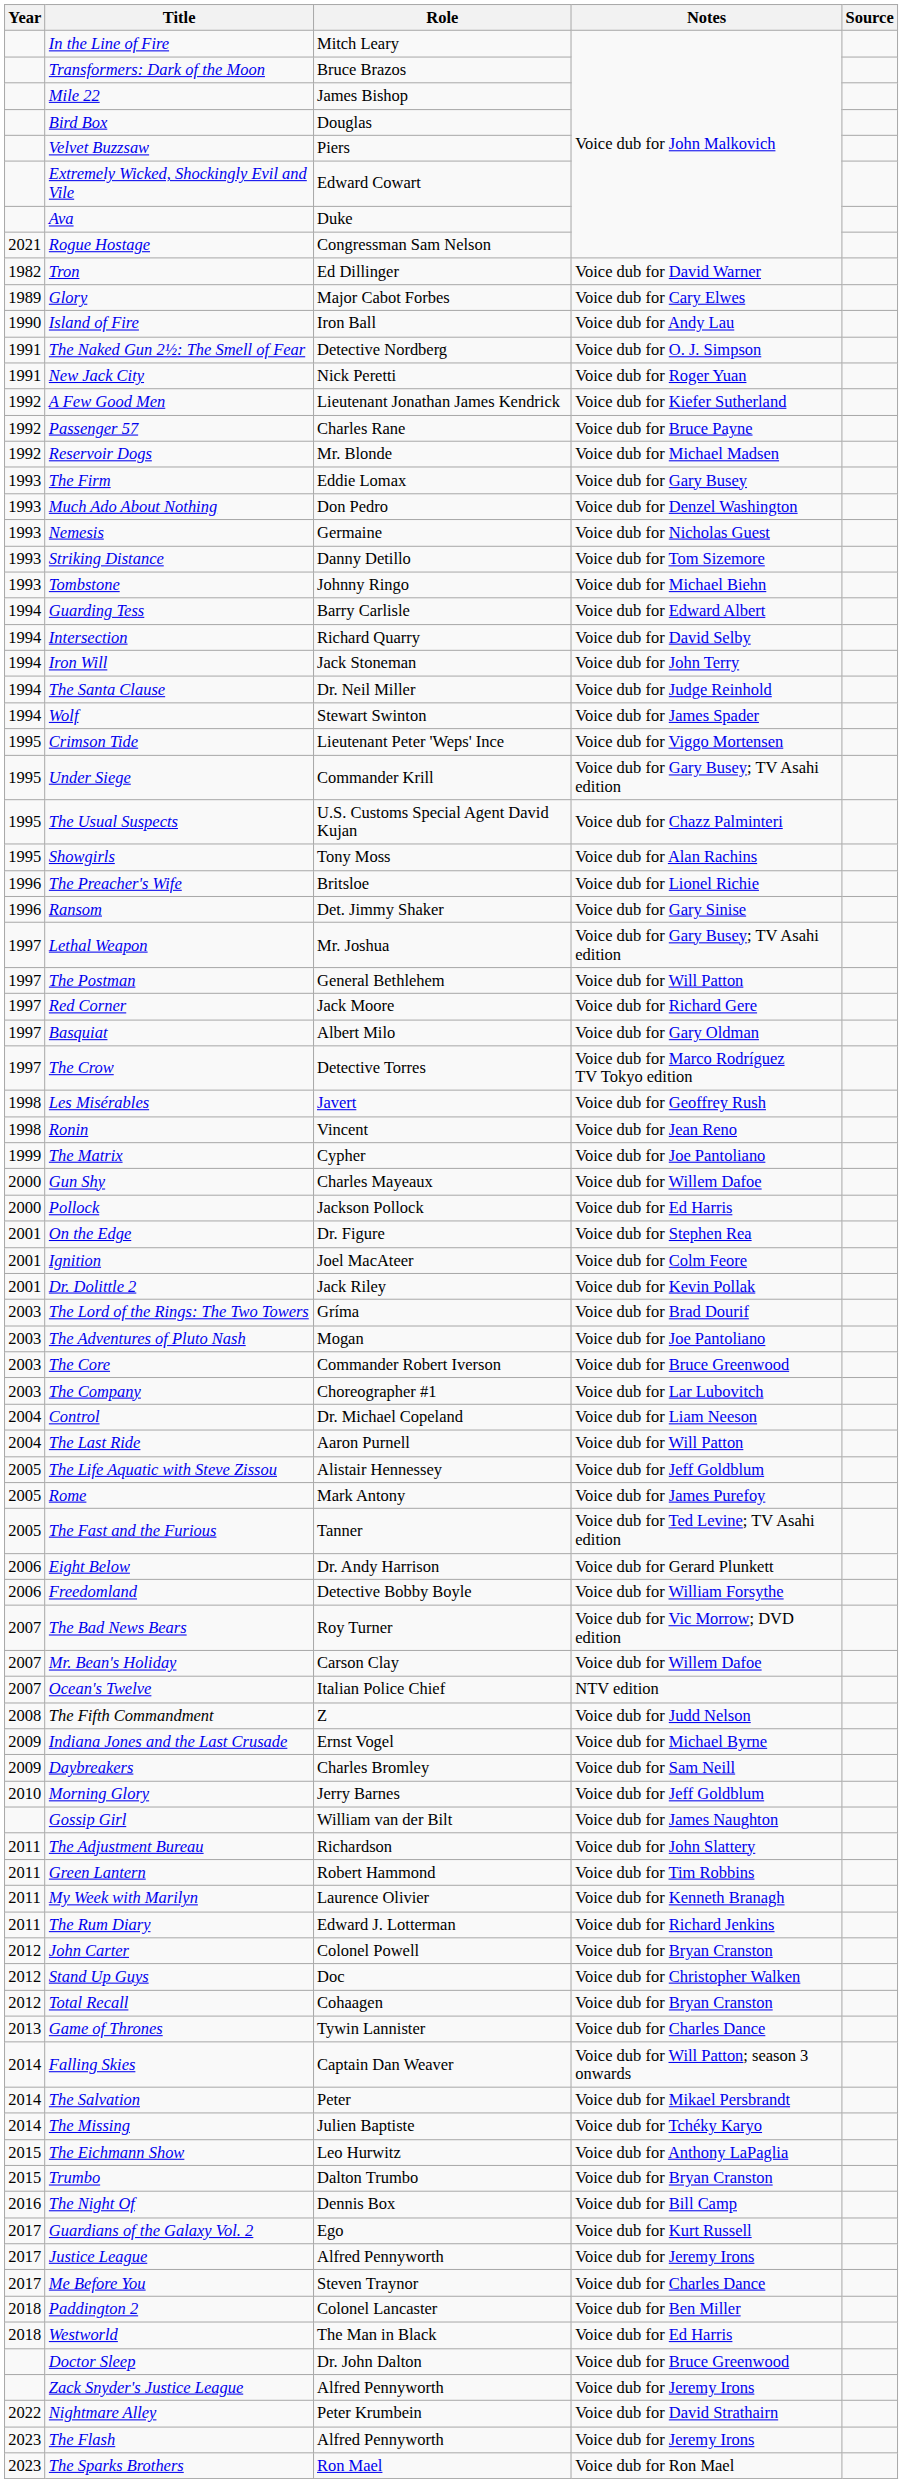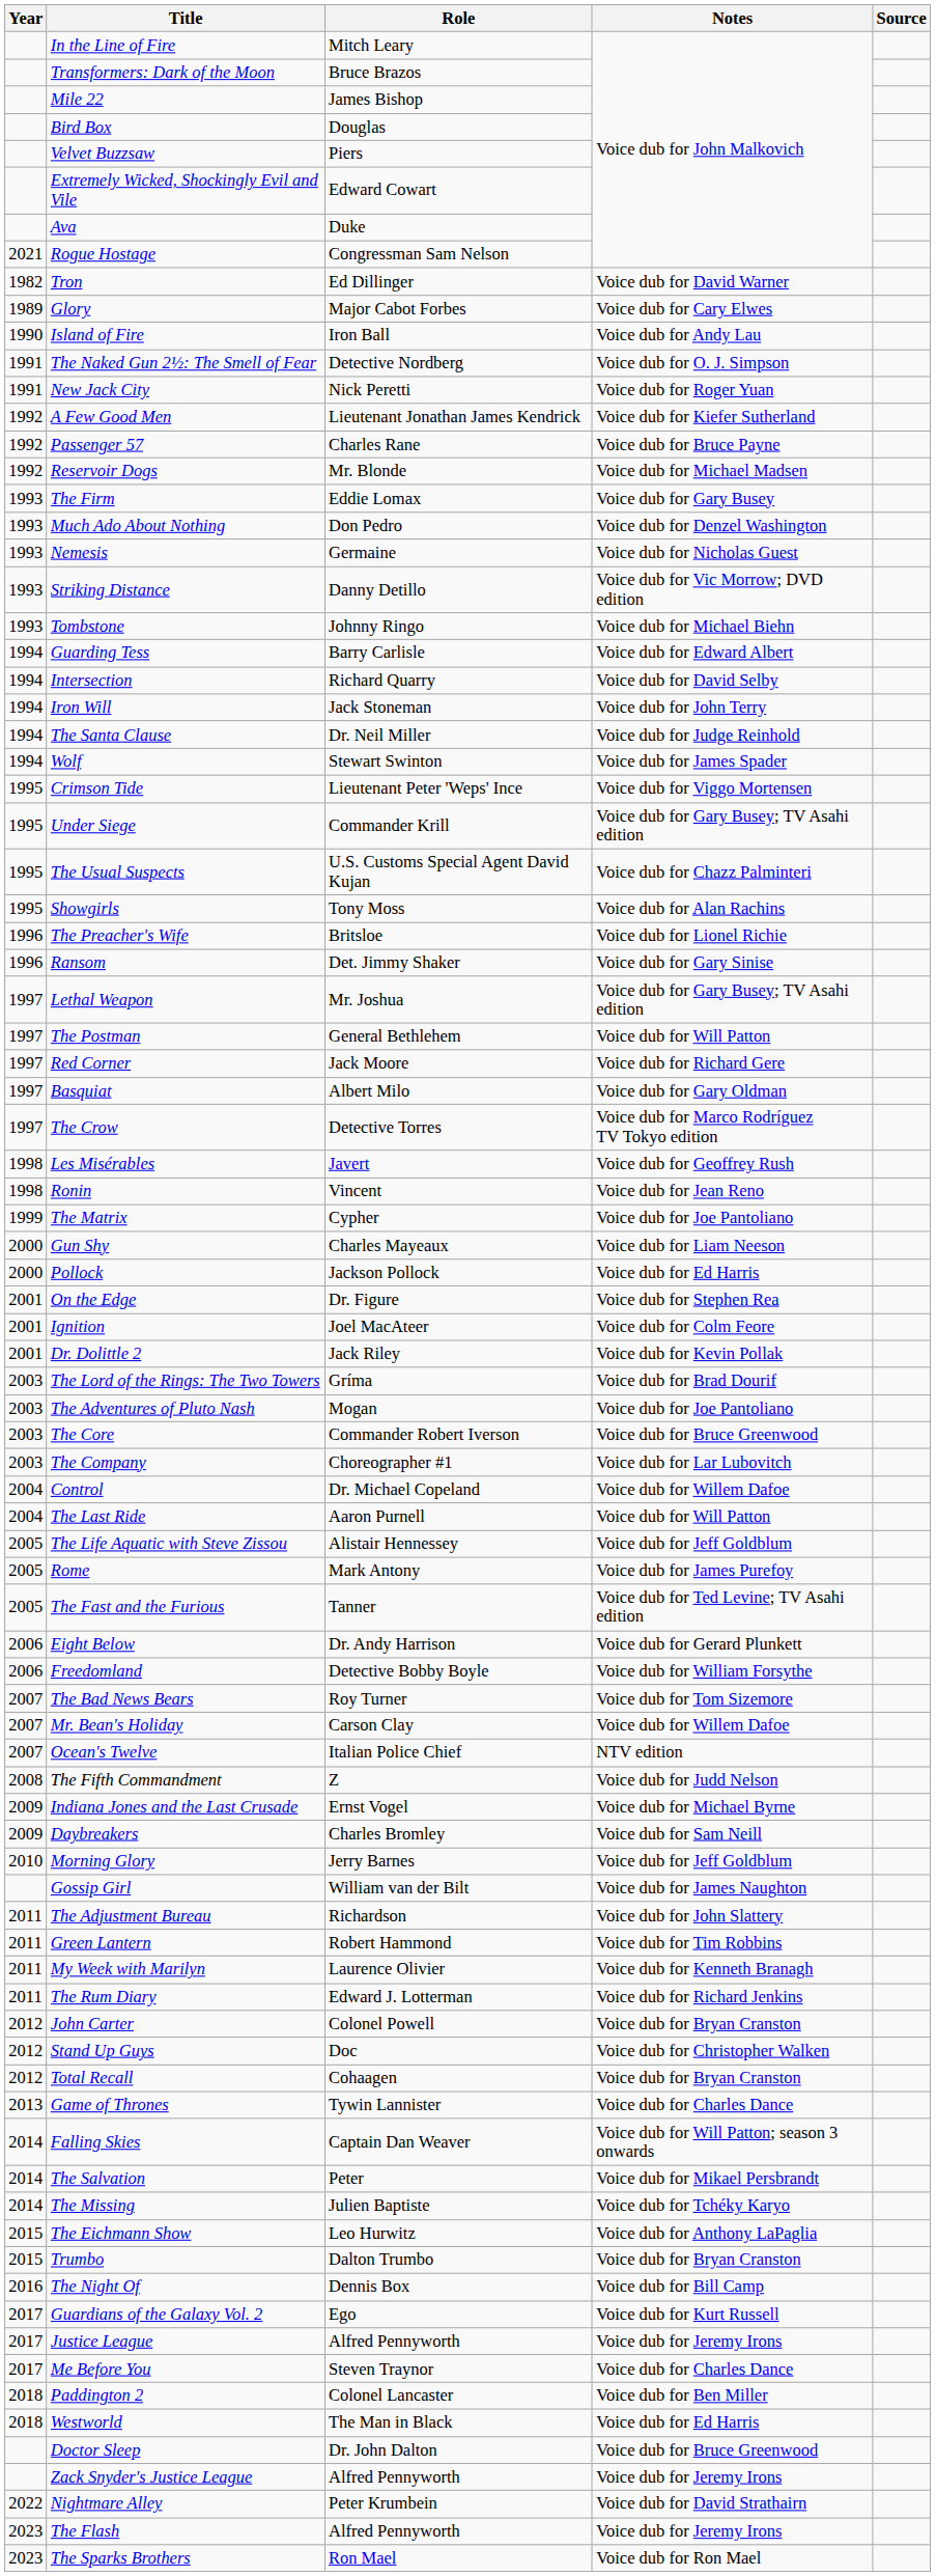Striking Distance | Notes: Voice dub for Tom Sizemore -> Voice dub for Vic Morrow; DVD edition
Gun Shy | Notes: Voice dub for Willem Dafoe -> Voice dub for Liam Neeson
Control | Notes: Voice dub for Liam Neeson -> Voice dub for Willem Dafoe
The Bad News Bears | Notes: Voice dub for Vic Morrow; DVD edition -> Voice dub for Tom Sizemore
